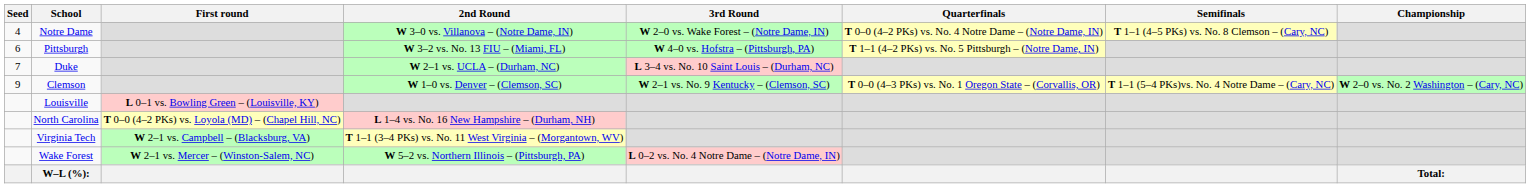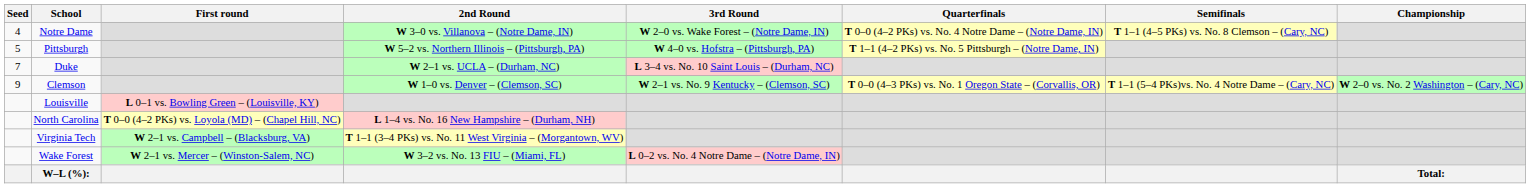Pittsburgh | Seed: 6 -> 5
Pittsburgh | 2nd Round: W 3–2 vs. No. 13 FIU – (Miami, FL) -> W 5–2 vs. Northern Illinois – (Pittsburgh, PA)
Wake Forest | 2nd Round: W 5–2 vs. Northern Illinois – (Pittsburgh, PA) -> W 3–2 vs. No. 13 FIU – (Miami, FL)
